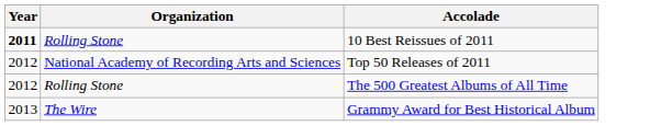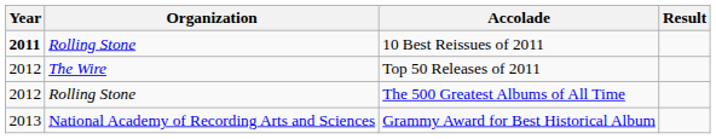+ column: Result
Top 50 Releases of 2011 | Organization: National Academy of Recording Arts and Sciences -> The Wire
Grammy Award for Best Historical Album | Organization: The Wire -> National Academy of Recording Arts and Sciences
